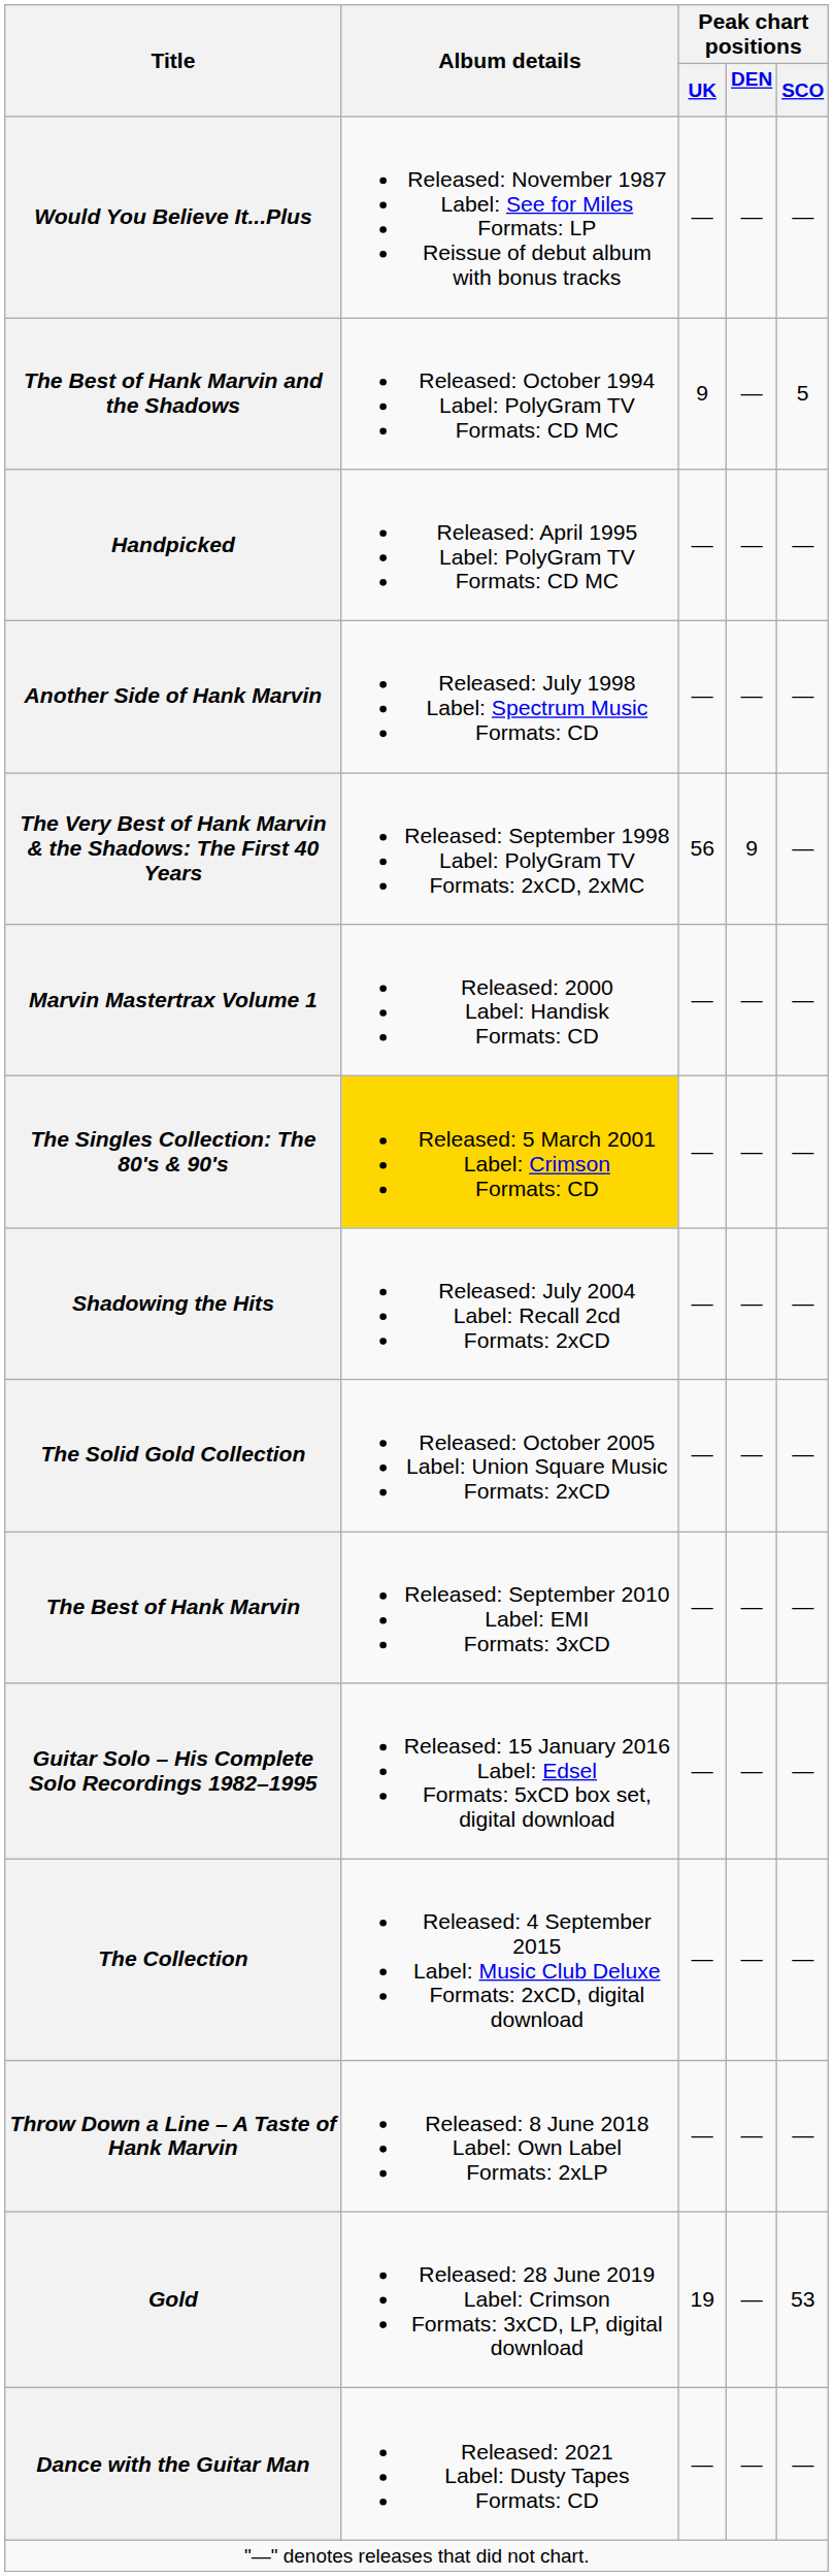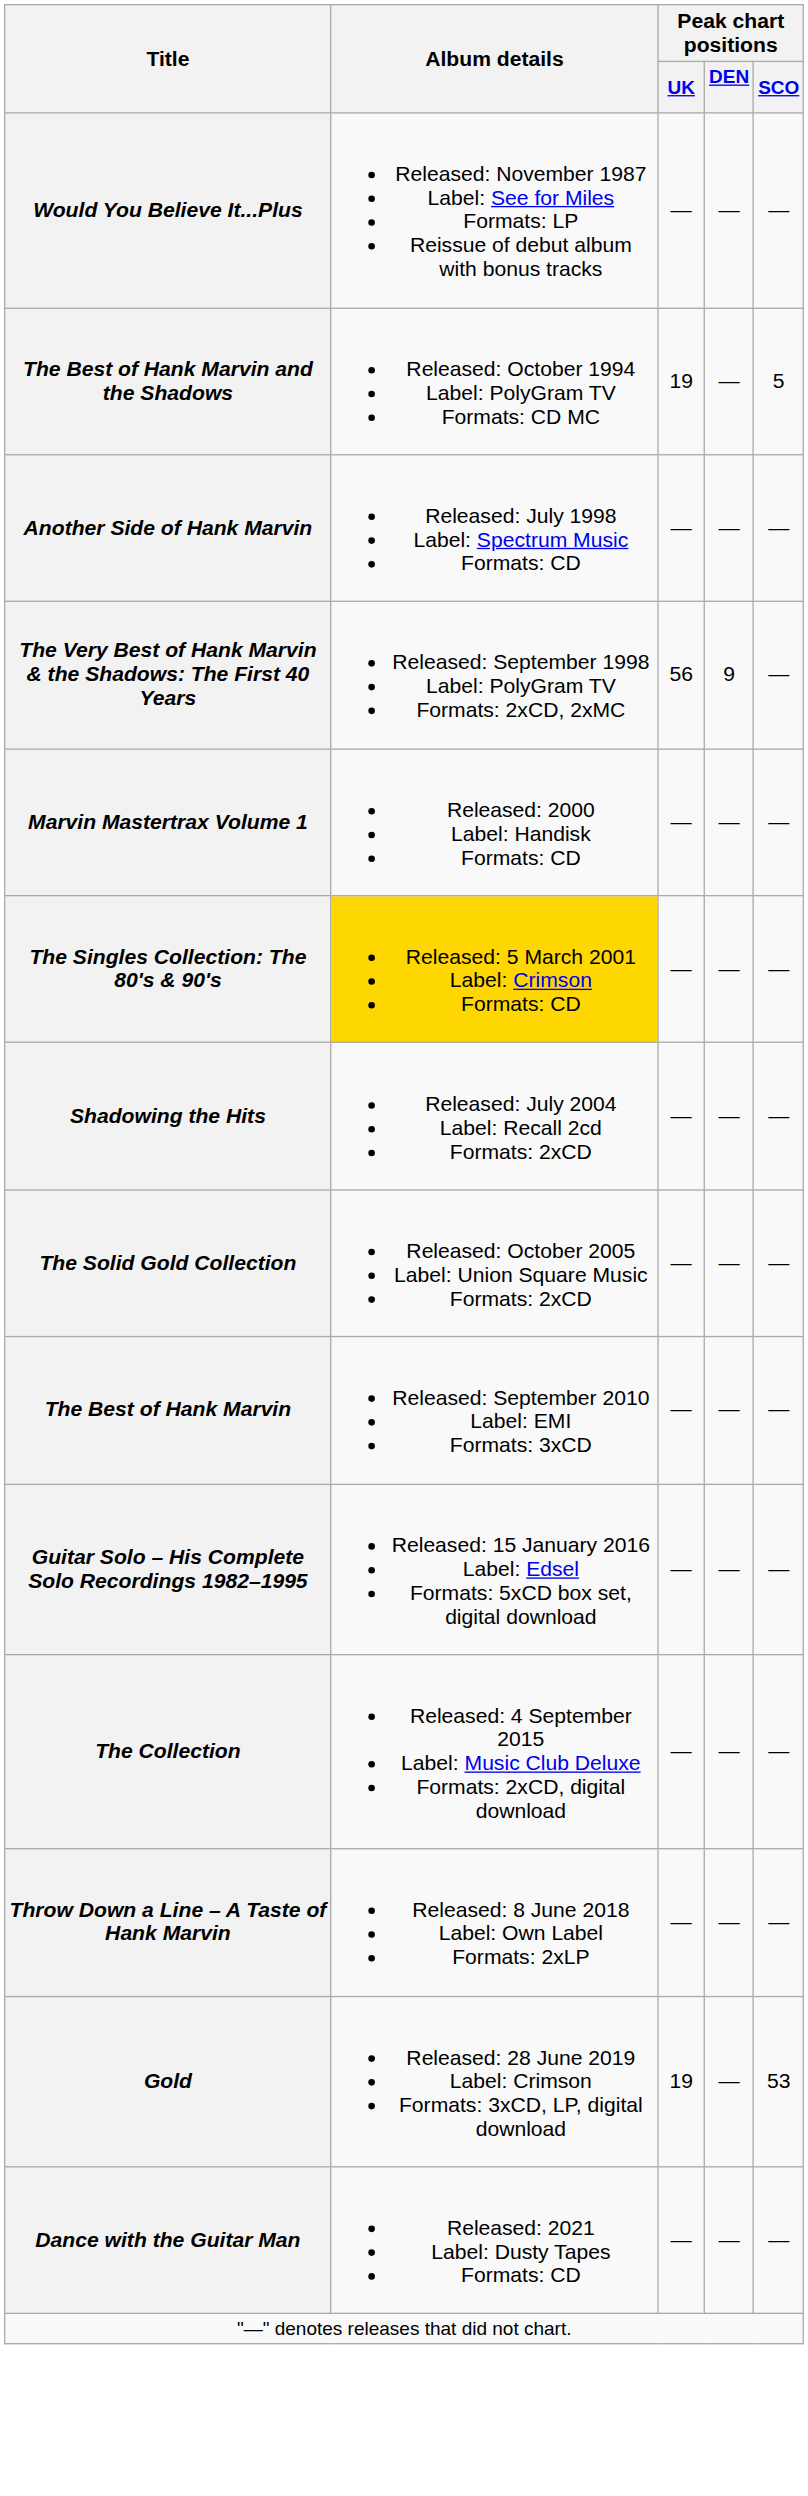The Best of Hank Marvin and the Shadows | Peak chart positions / UK: 9 -> 19
- row: Handpicked | Released: April 1995 Label: PolyGram TV Formats: CD MC | — | — | —
